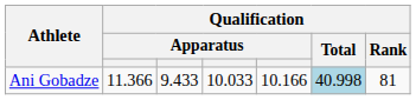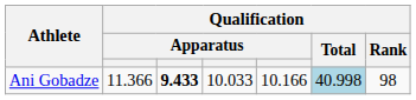Ani Gobadze | column 3: normal -> bold
Ani Gobadze | Qualification / Rank: 81 -> 98
